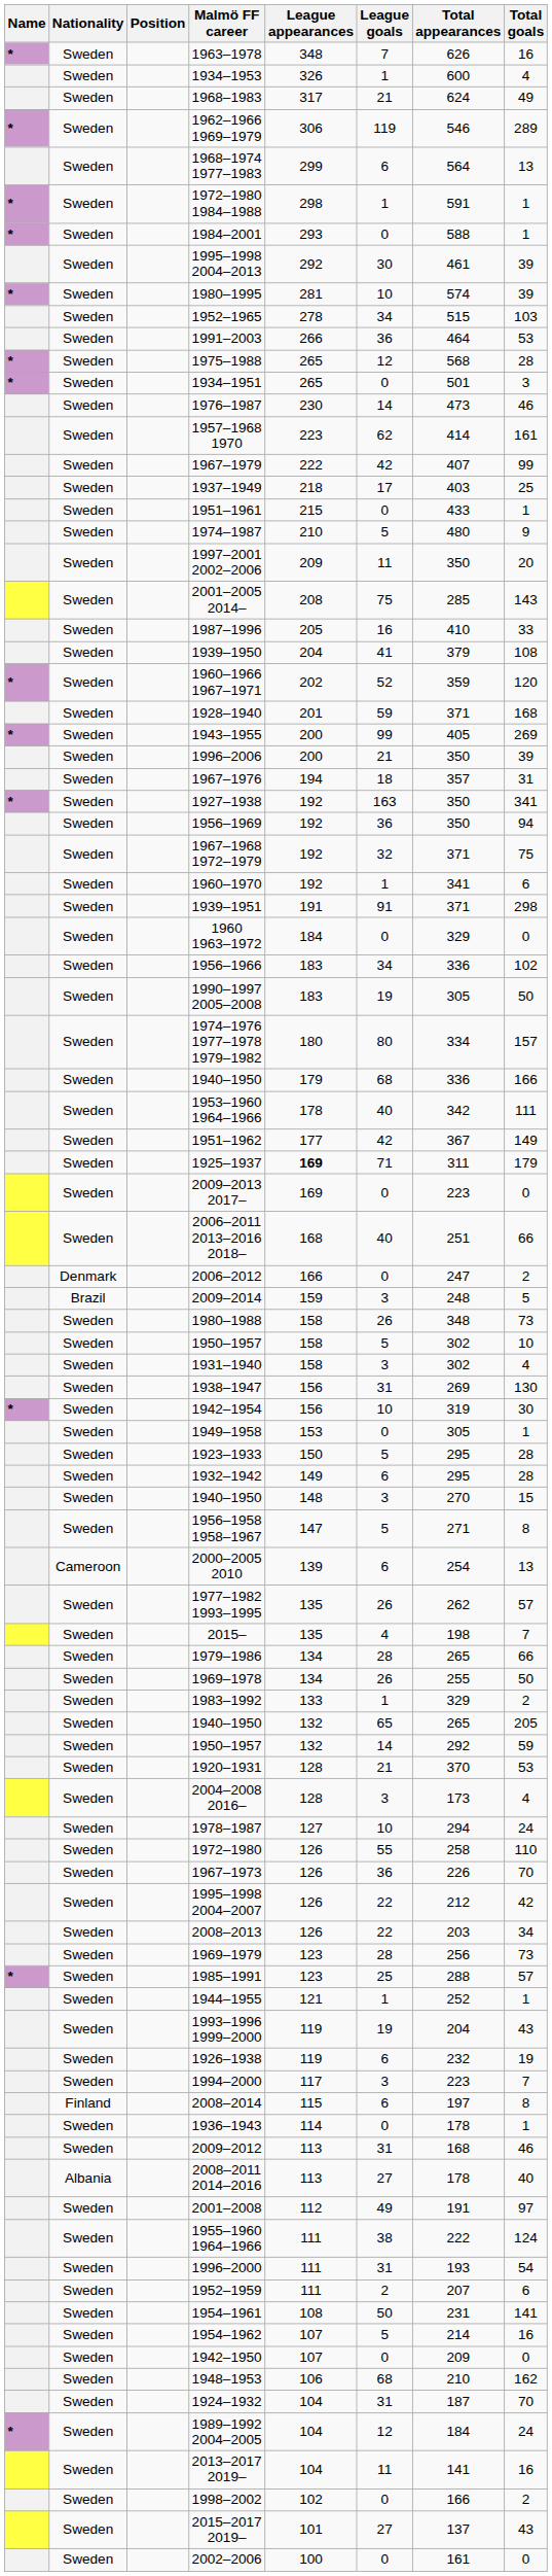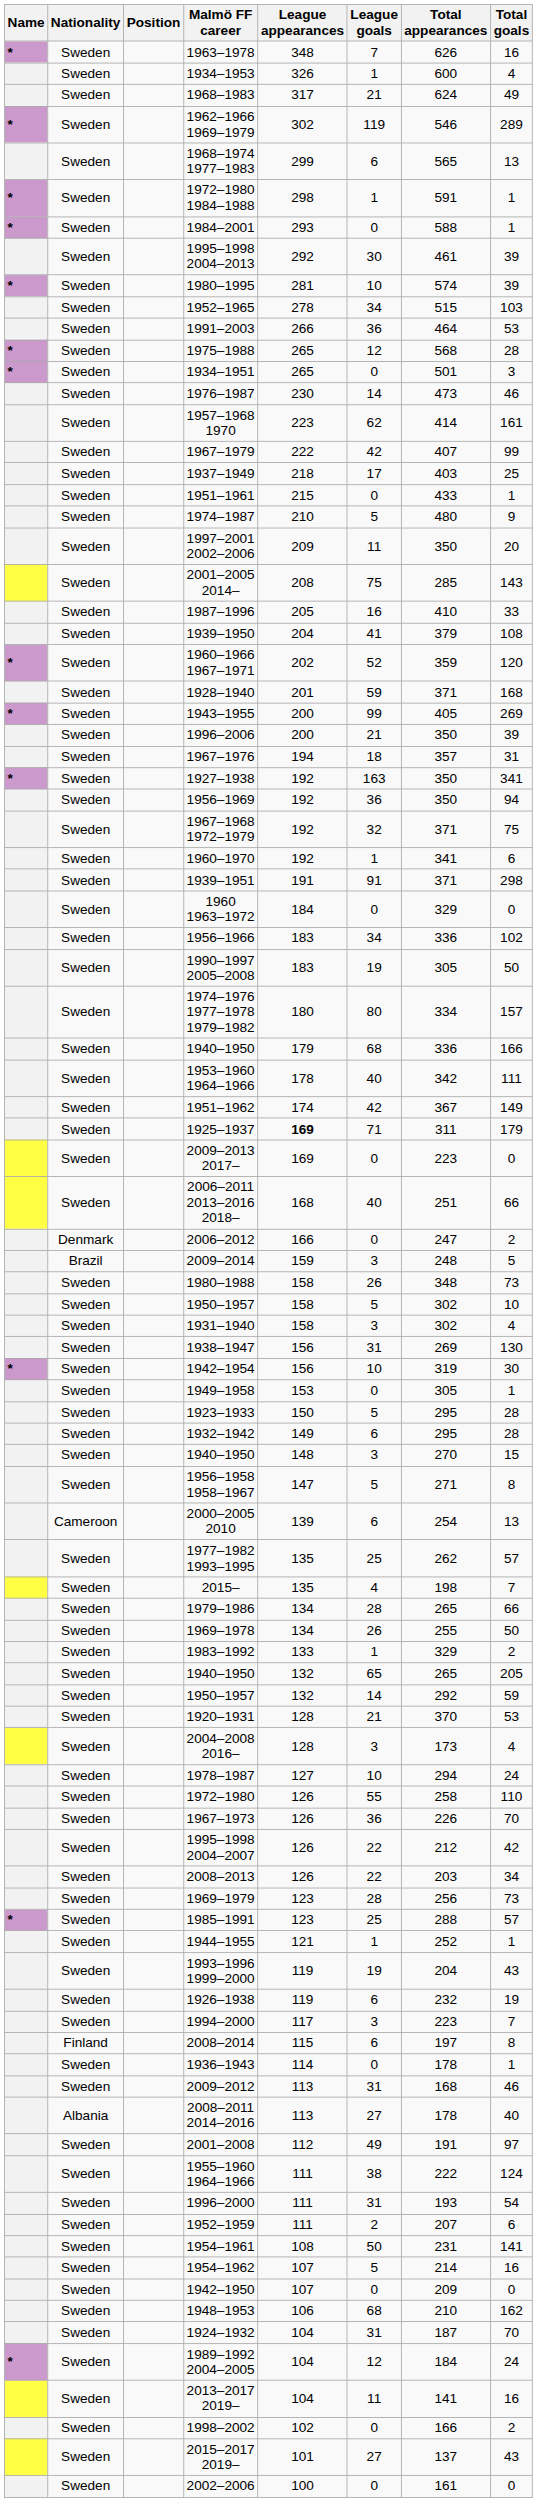1962–1966 1969–1979 | League appearances: 306 -> 302
1968–1974 1977–1983 | Total appearances: 564 -> 565
1951–1962 | League appearances: 177 -> 174
1977–1982 1993–1995 | League goals: 26 -> 25
